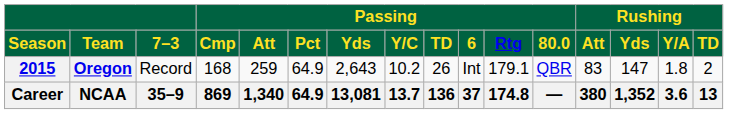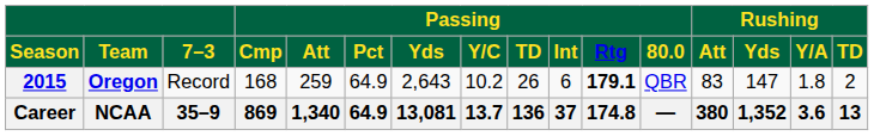Season | column 10: 6 -> Int
2015 | column 10: Int -> 6
2015 | column 11: normal -> bold
